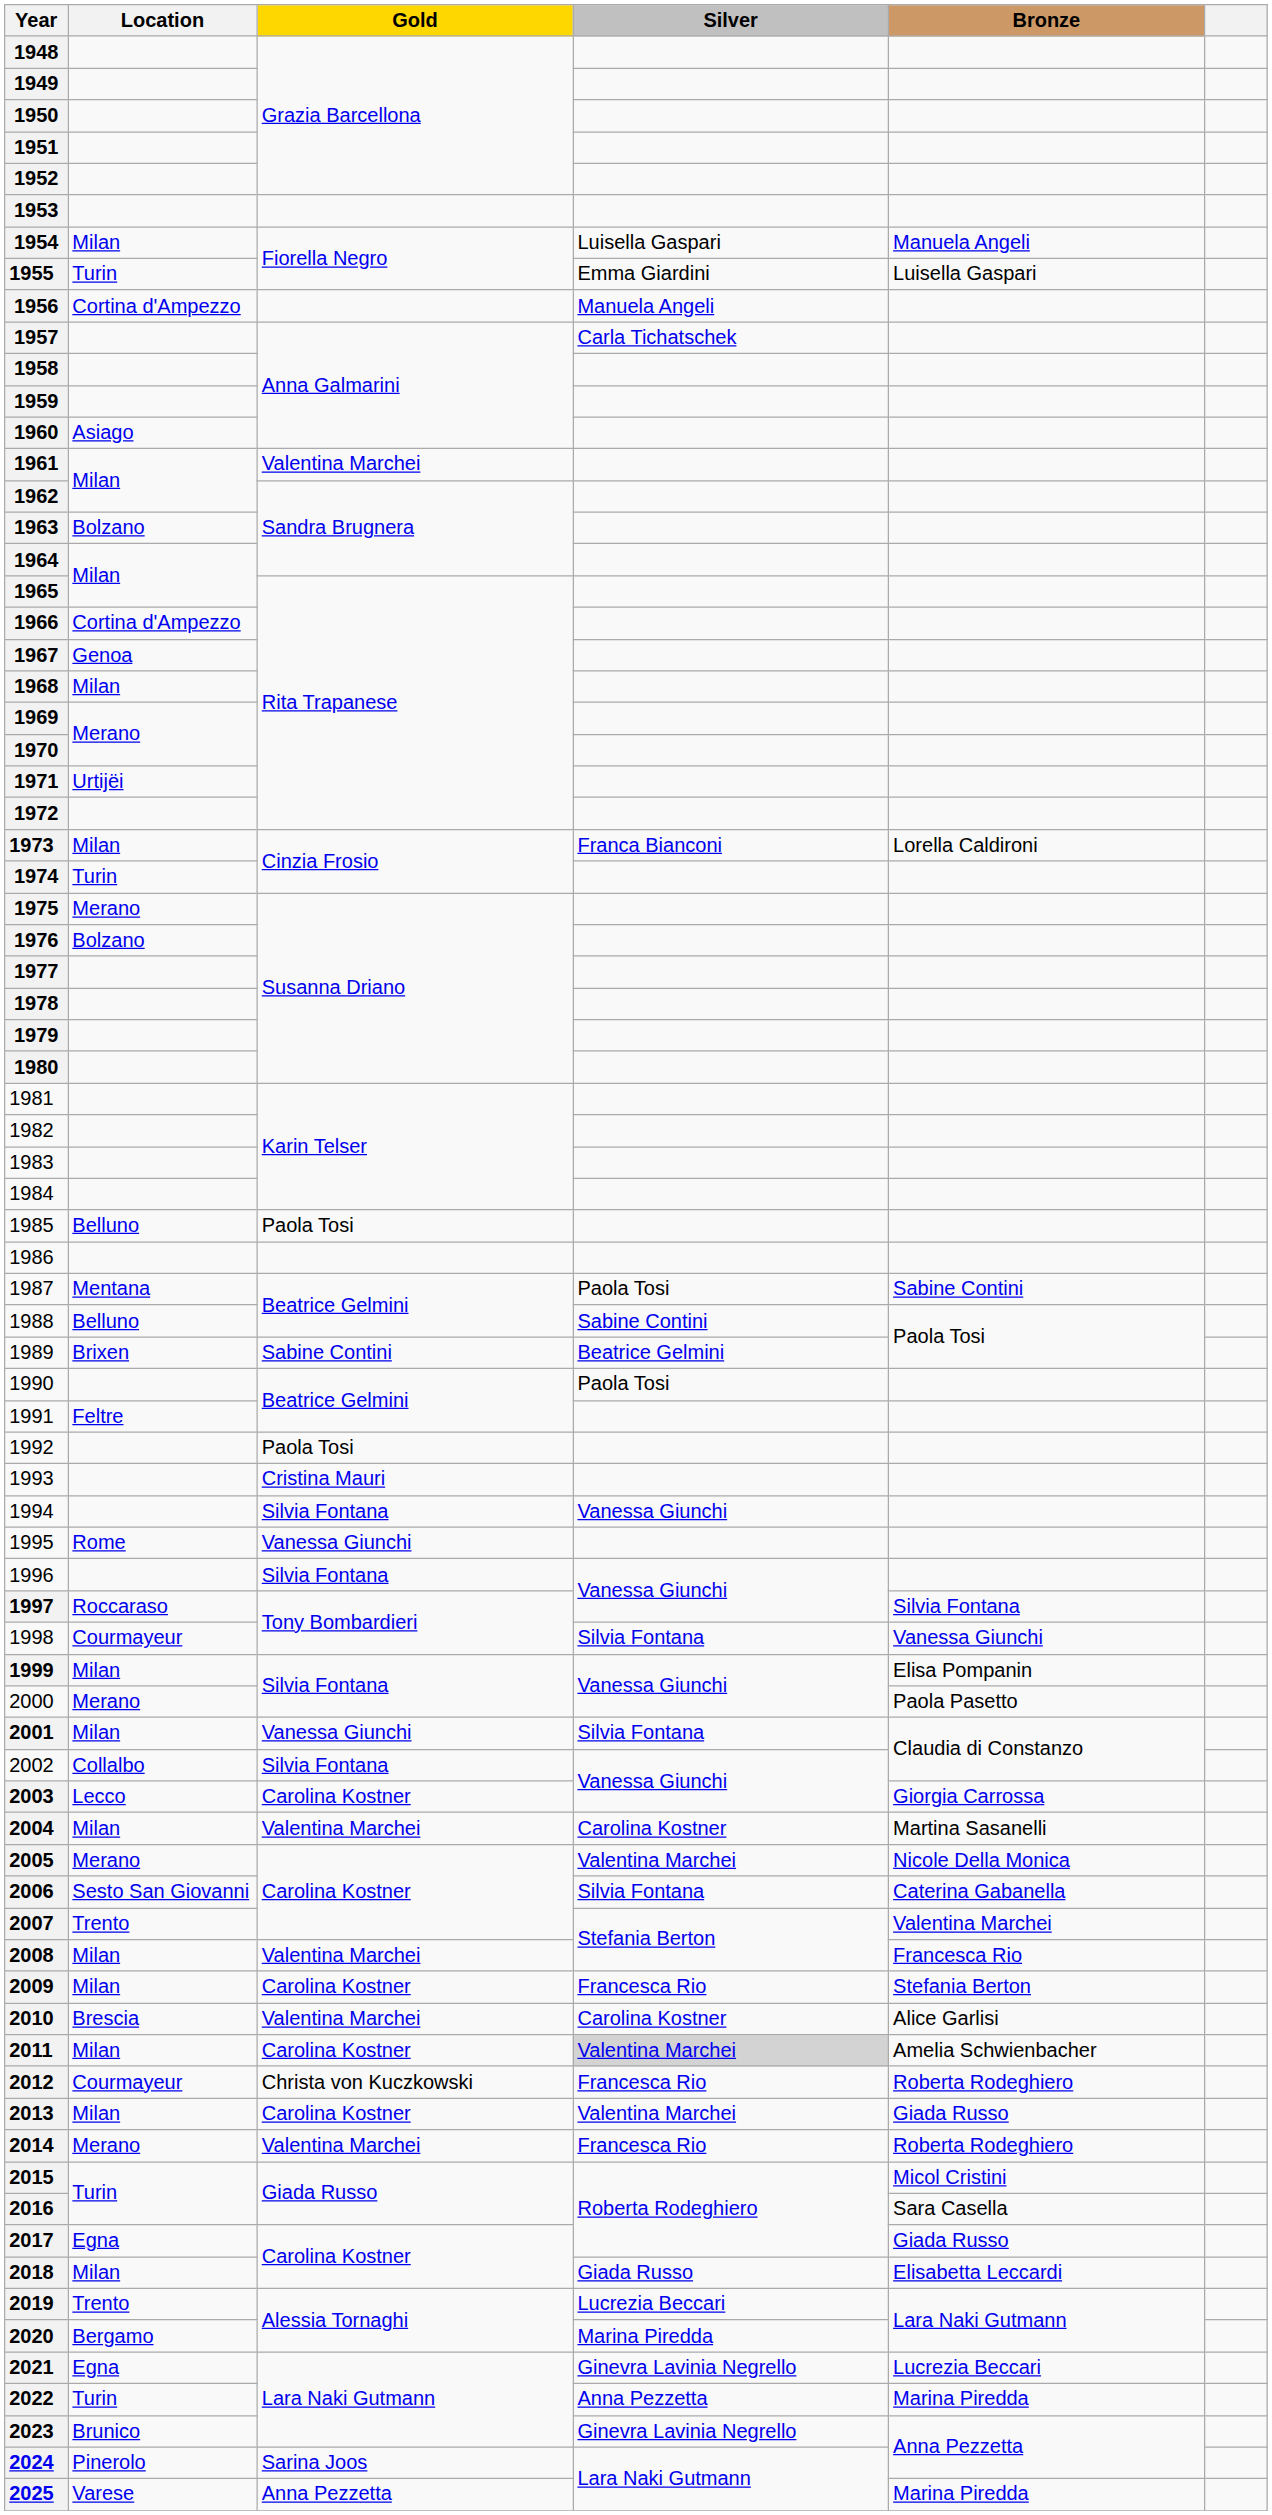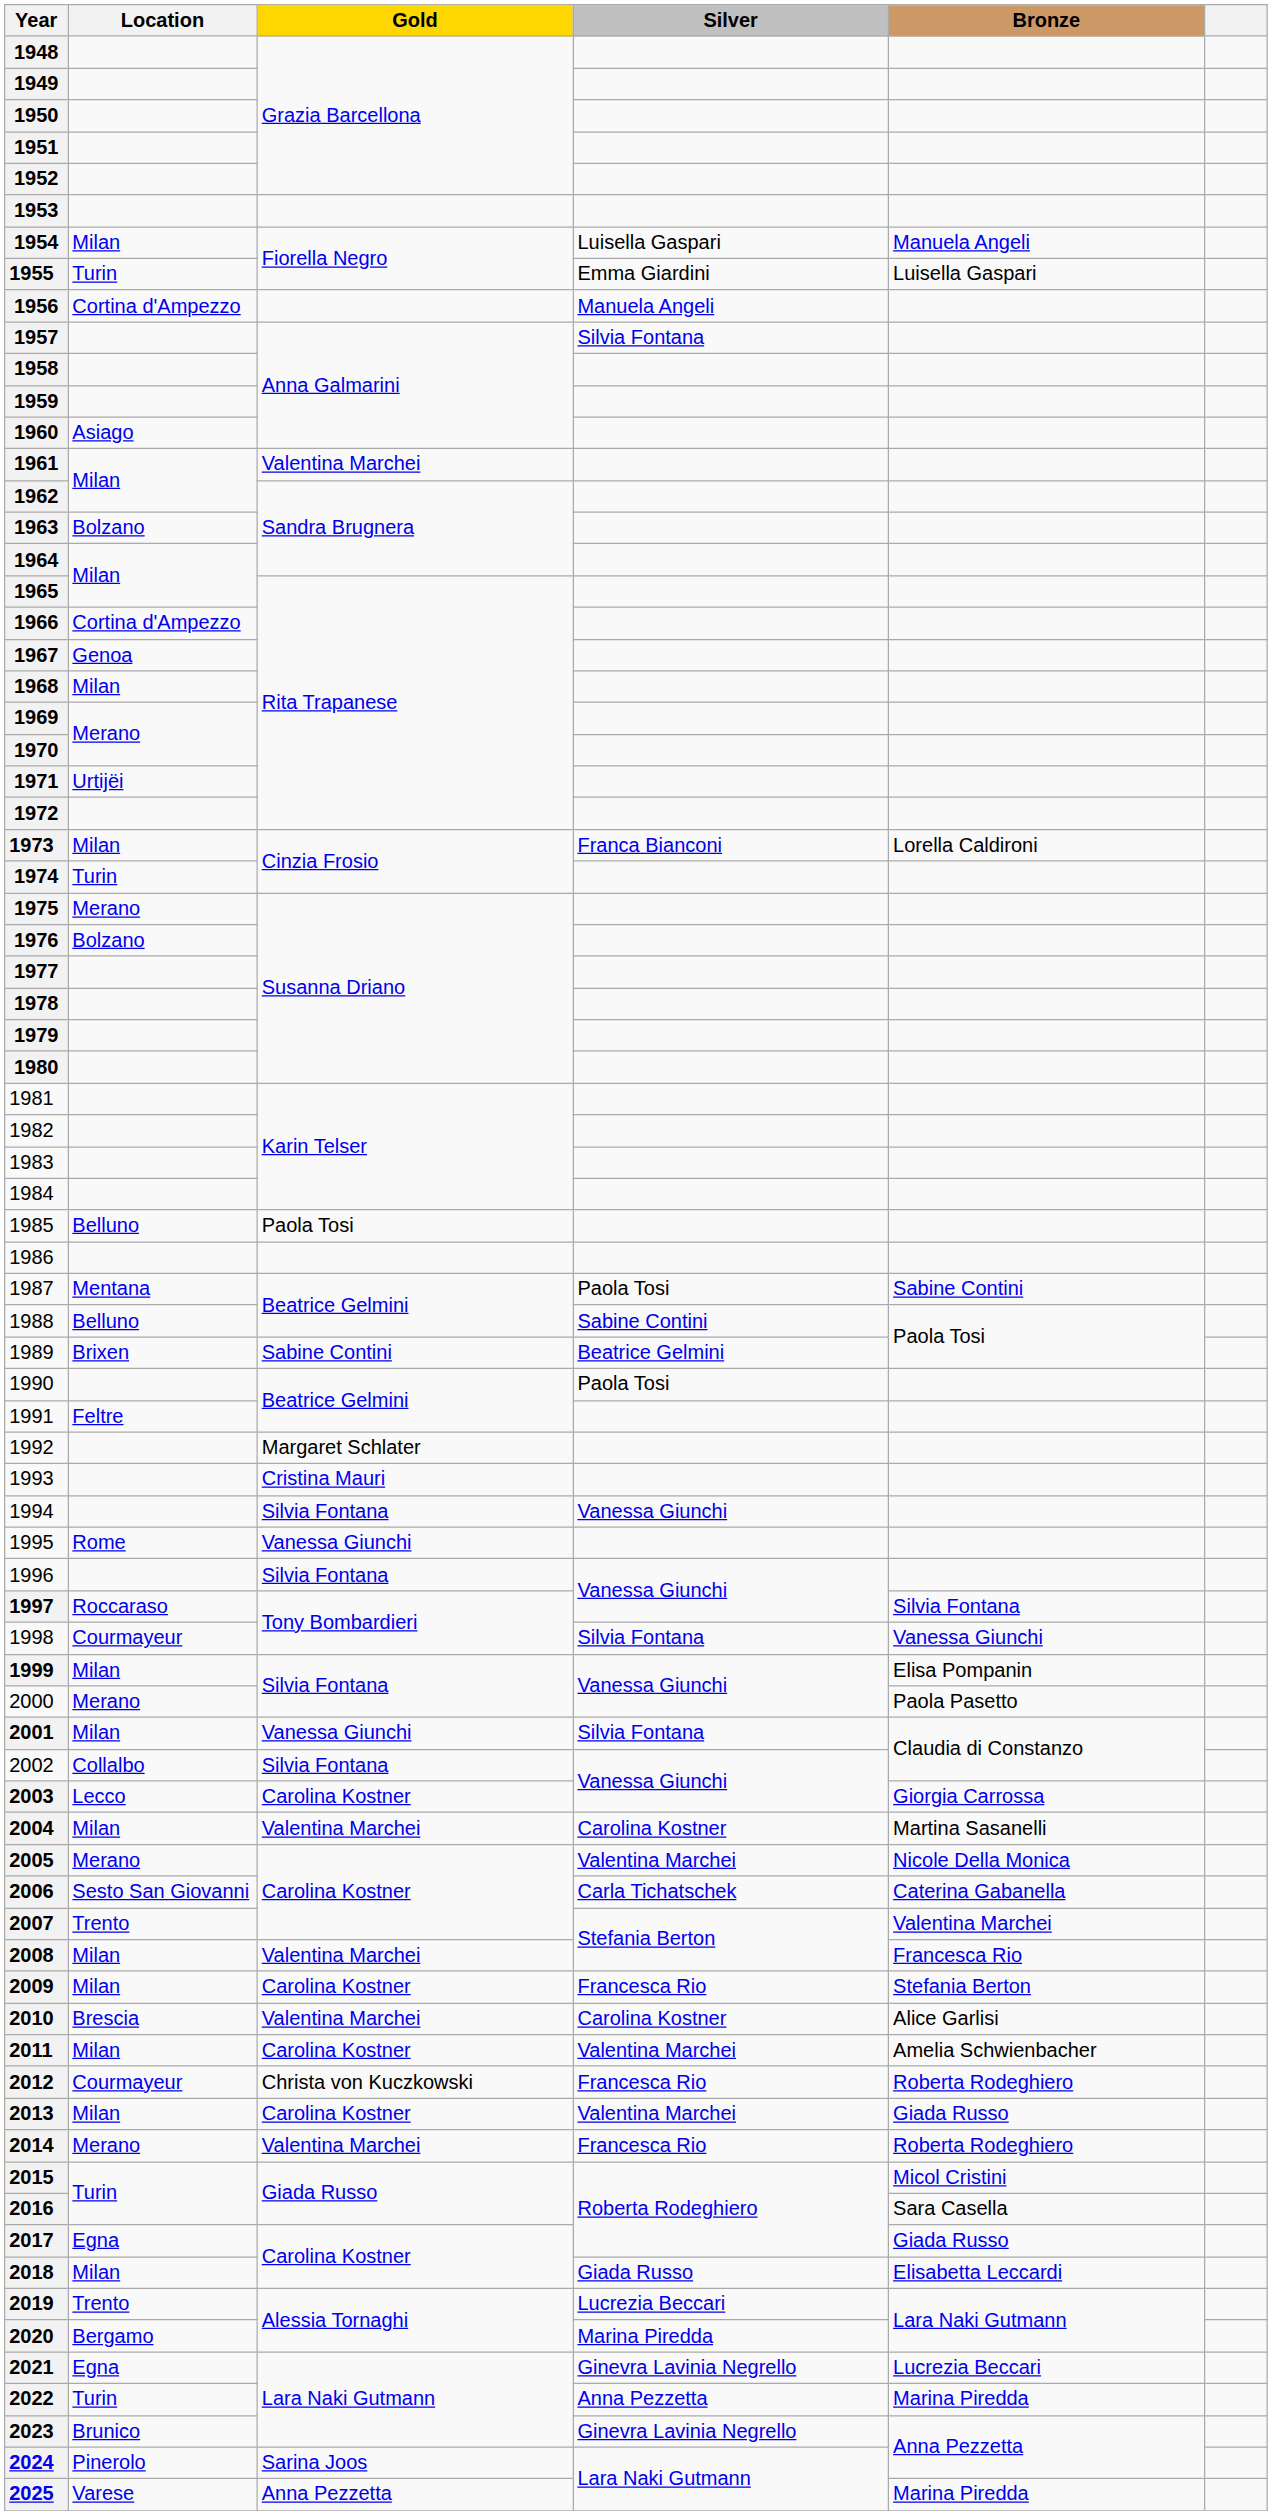1957 | Silver: Carla Tichatschek -> Silvia Fontana
1992 | Gold: Paola Tosi -> Margaret Schlater
2006 | Silver: Silvia Fontana -> Carla Tichatschek
2011 | Silver: lightgrey background -> no background
